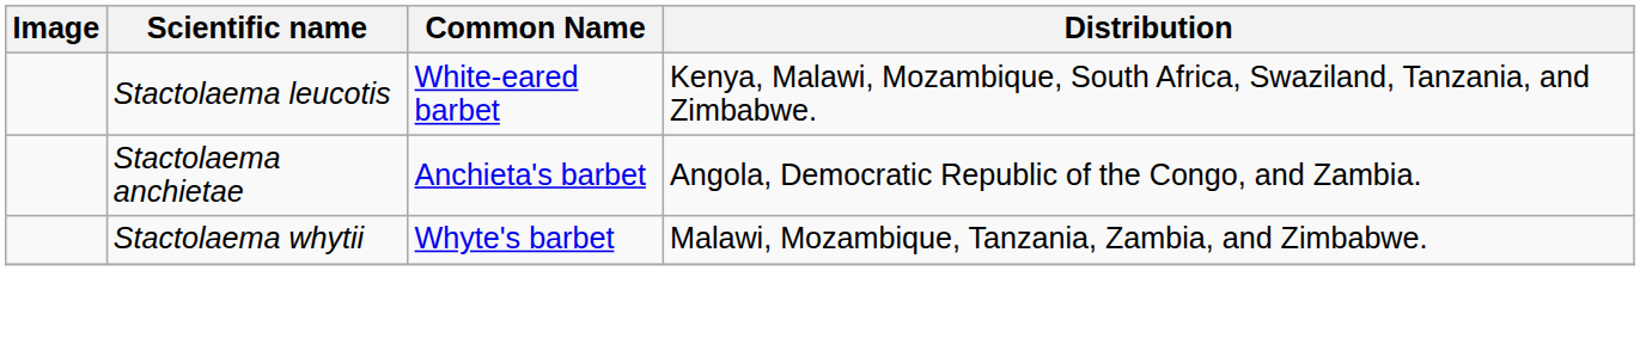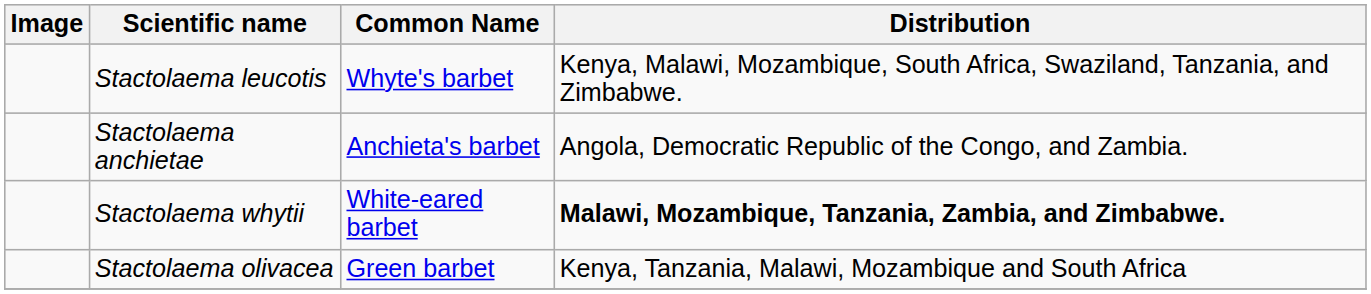Stactolaema leucotis | Common Name: White-eared barbet -> Whyte's barbet
Stactolaema whytii | Common Name: Whyte's barbet -> White-eared barbet
Stactolaema whytii | Distribution: normal -> bold
+ row: Stactolaema olivacea | Green barbet | Kenya, Tanzania, Malawi, Mozambique and South Africa
